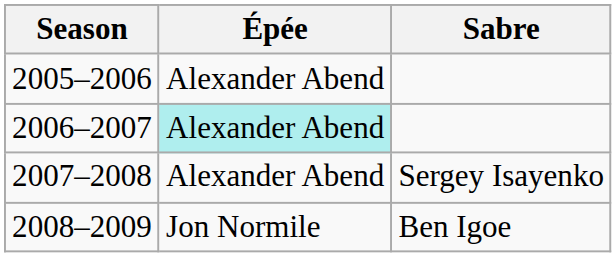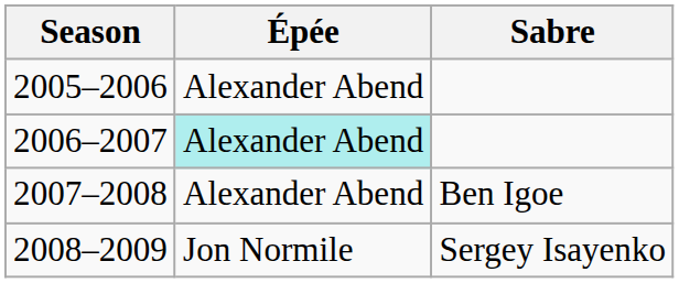2007–2008 | Sabre: Sergey Isayenko -> Ben Igoe
2008–2009 | Sabre: Ben Igoe -> Sergey Isayenko
